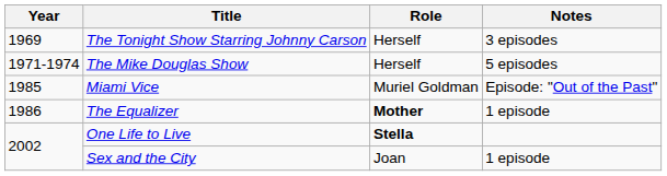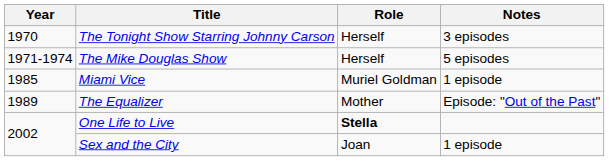The Tonight Show Starring Johnny Carson | Year: 1969 -> 1970
Miami Vice | Notes: Episode: "Out of the Past" -> 1 episode
The Equalizer | Year: 1986 -> 1989
The Equalizer | Role: bold -> normal
The Equalizer | Notes: 1 episode -> Episode: "Out of the Past"
